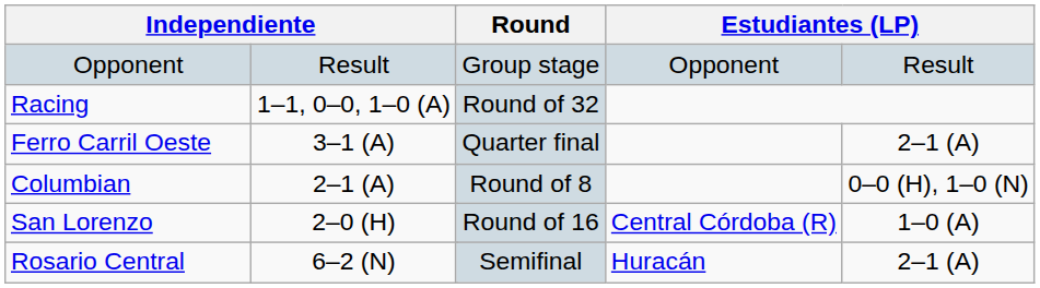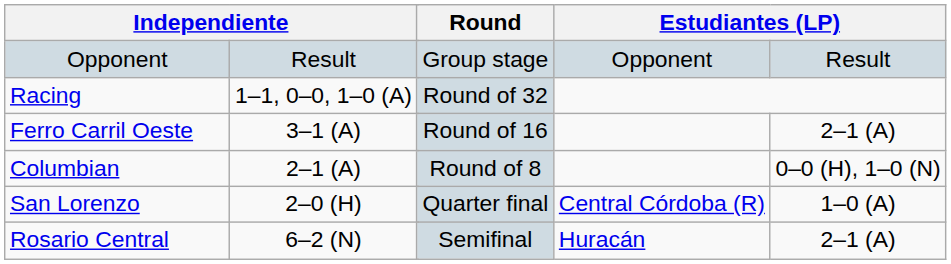Ferro Carril Oeste | Round: Quarter final -> Round of 16
San Lorenzo | Round: Round of 16 -> Quarter final
